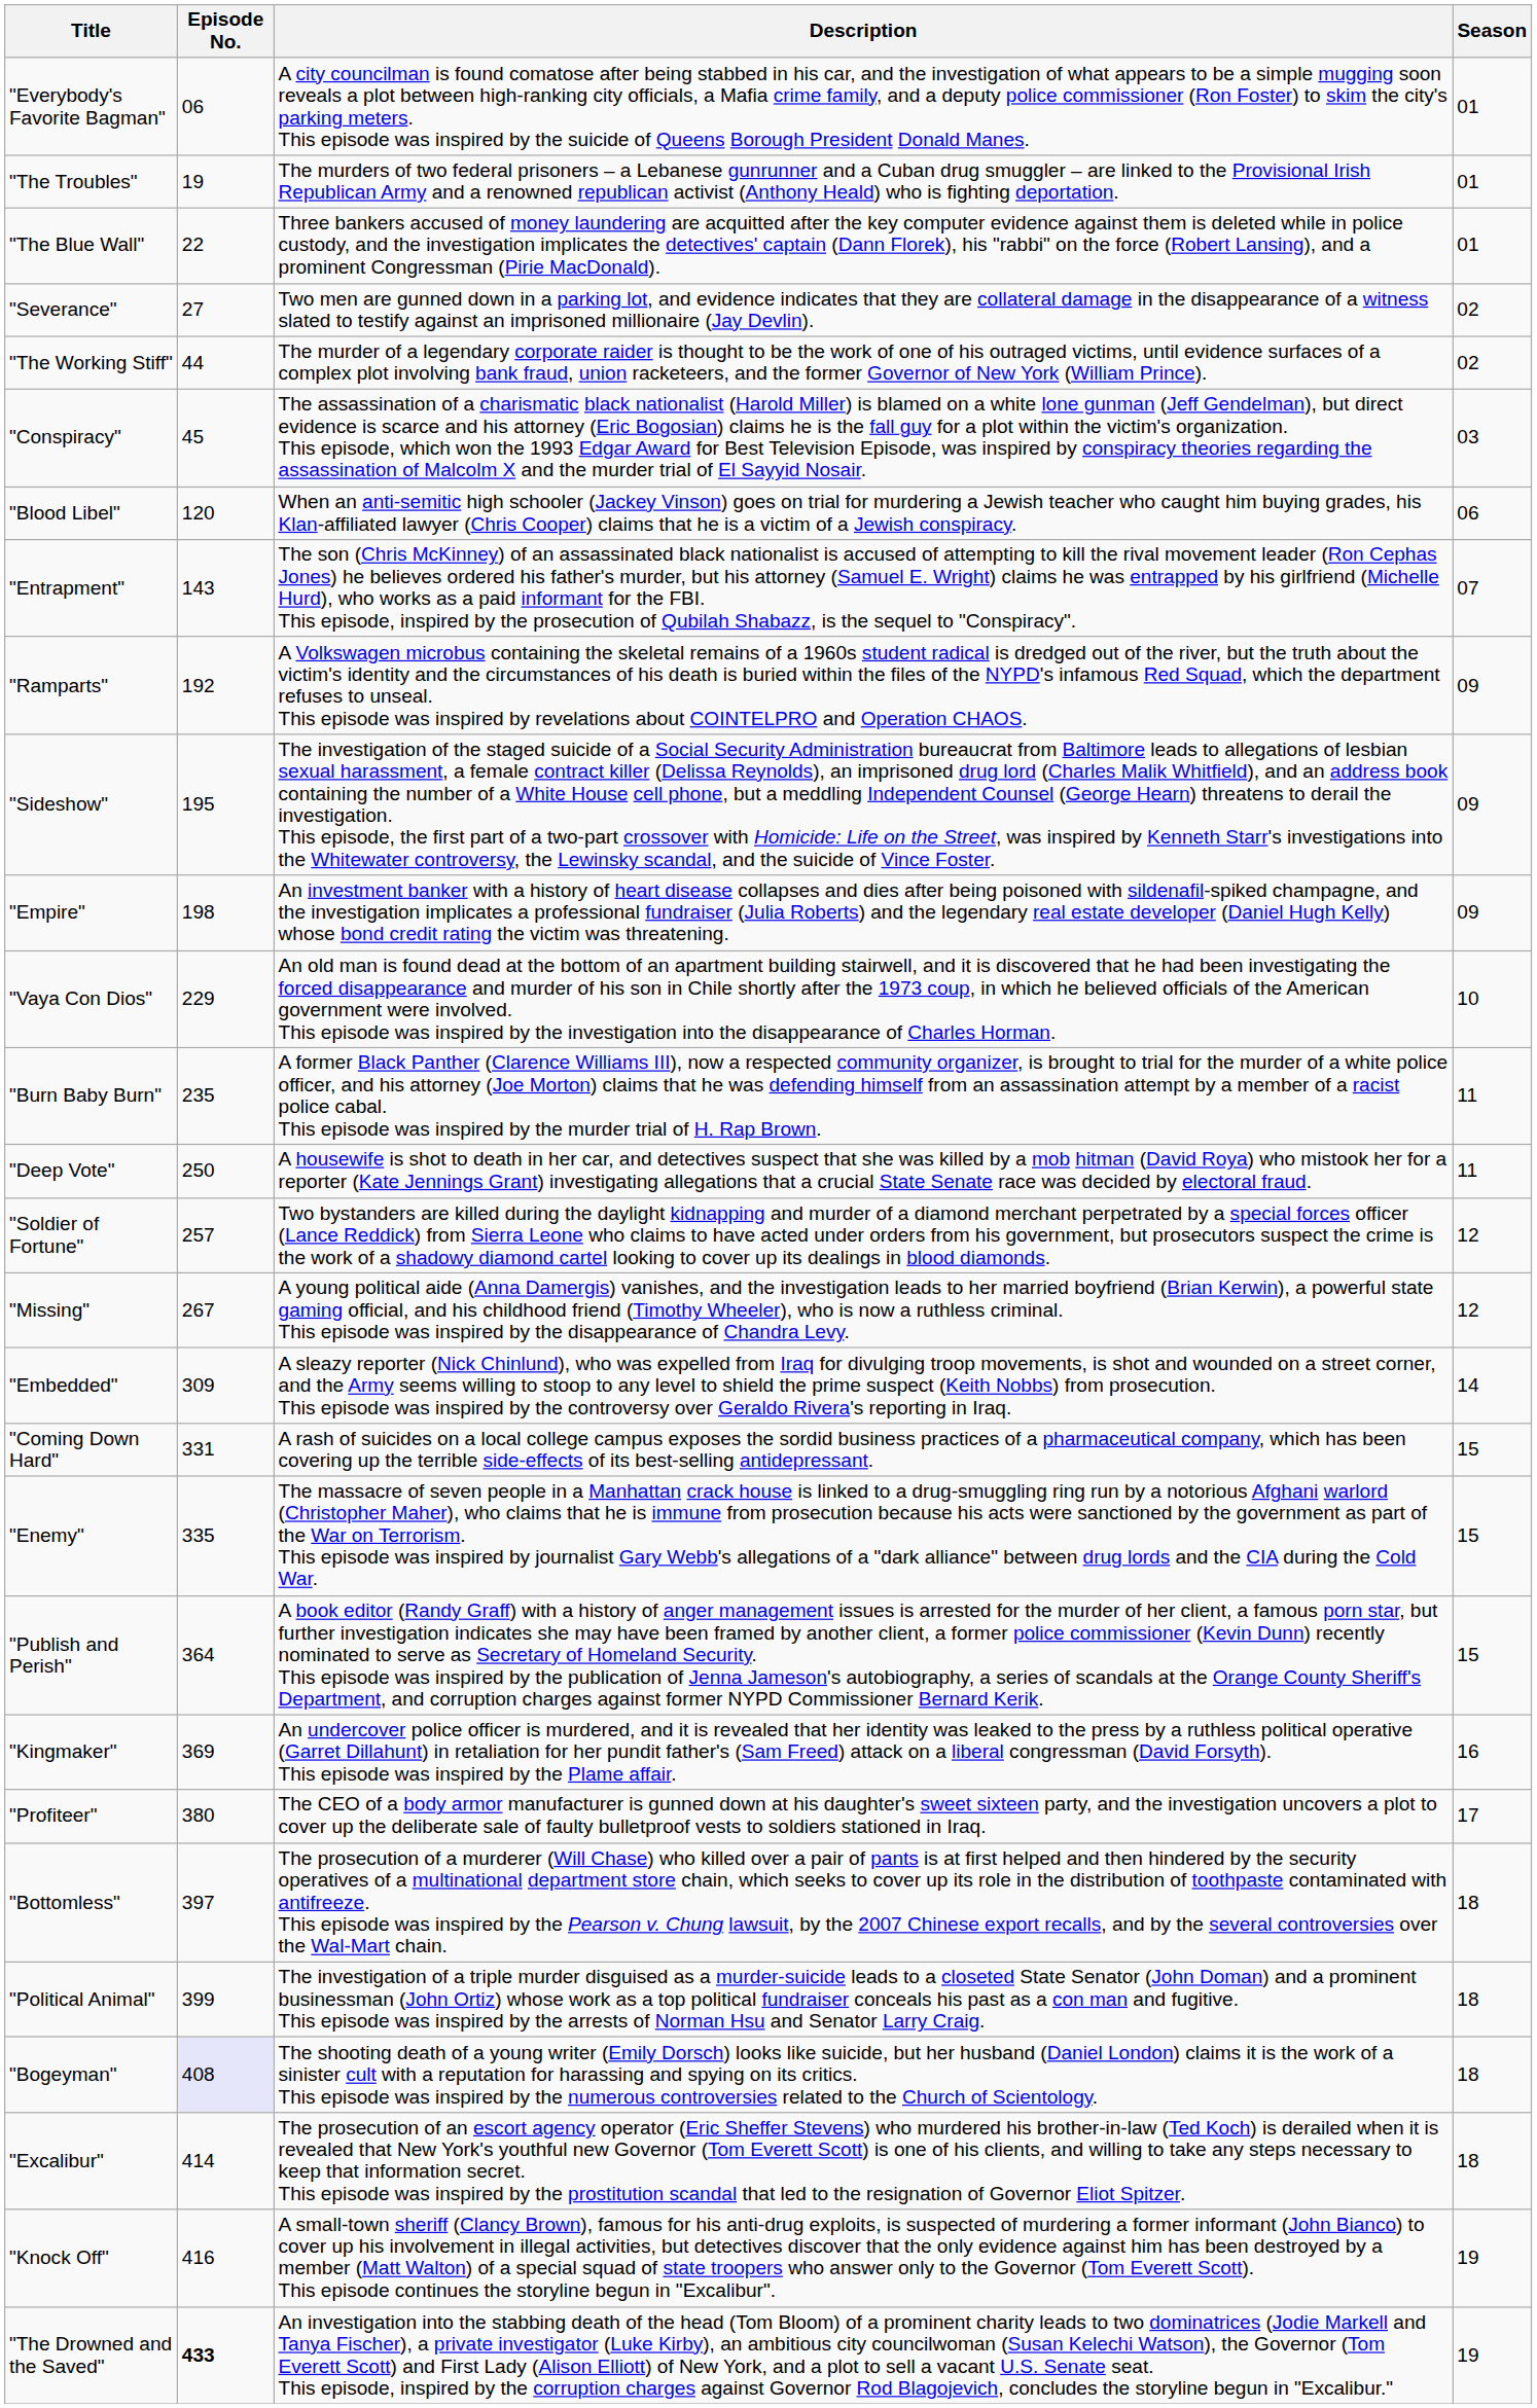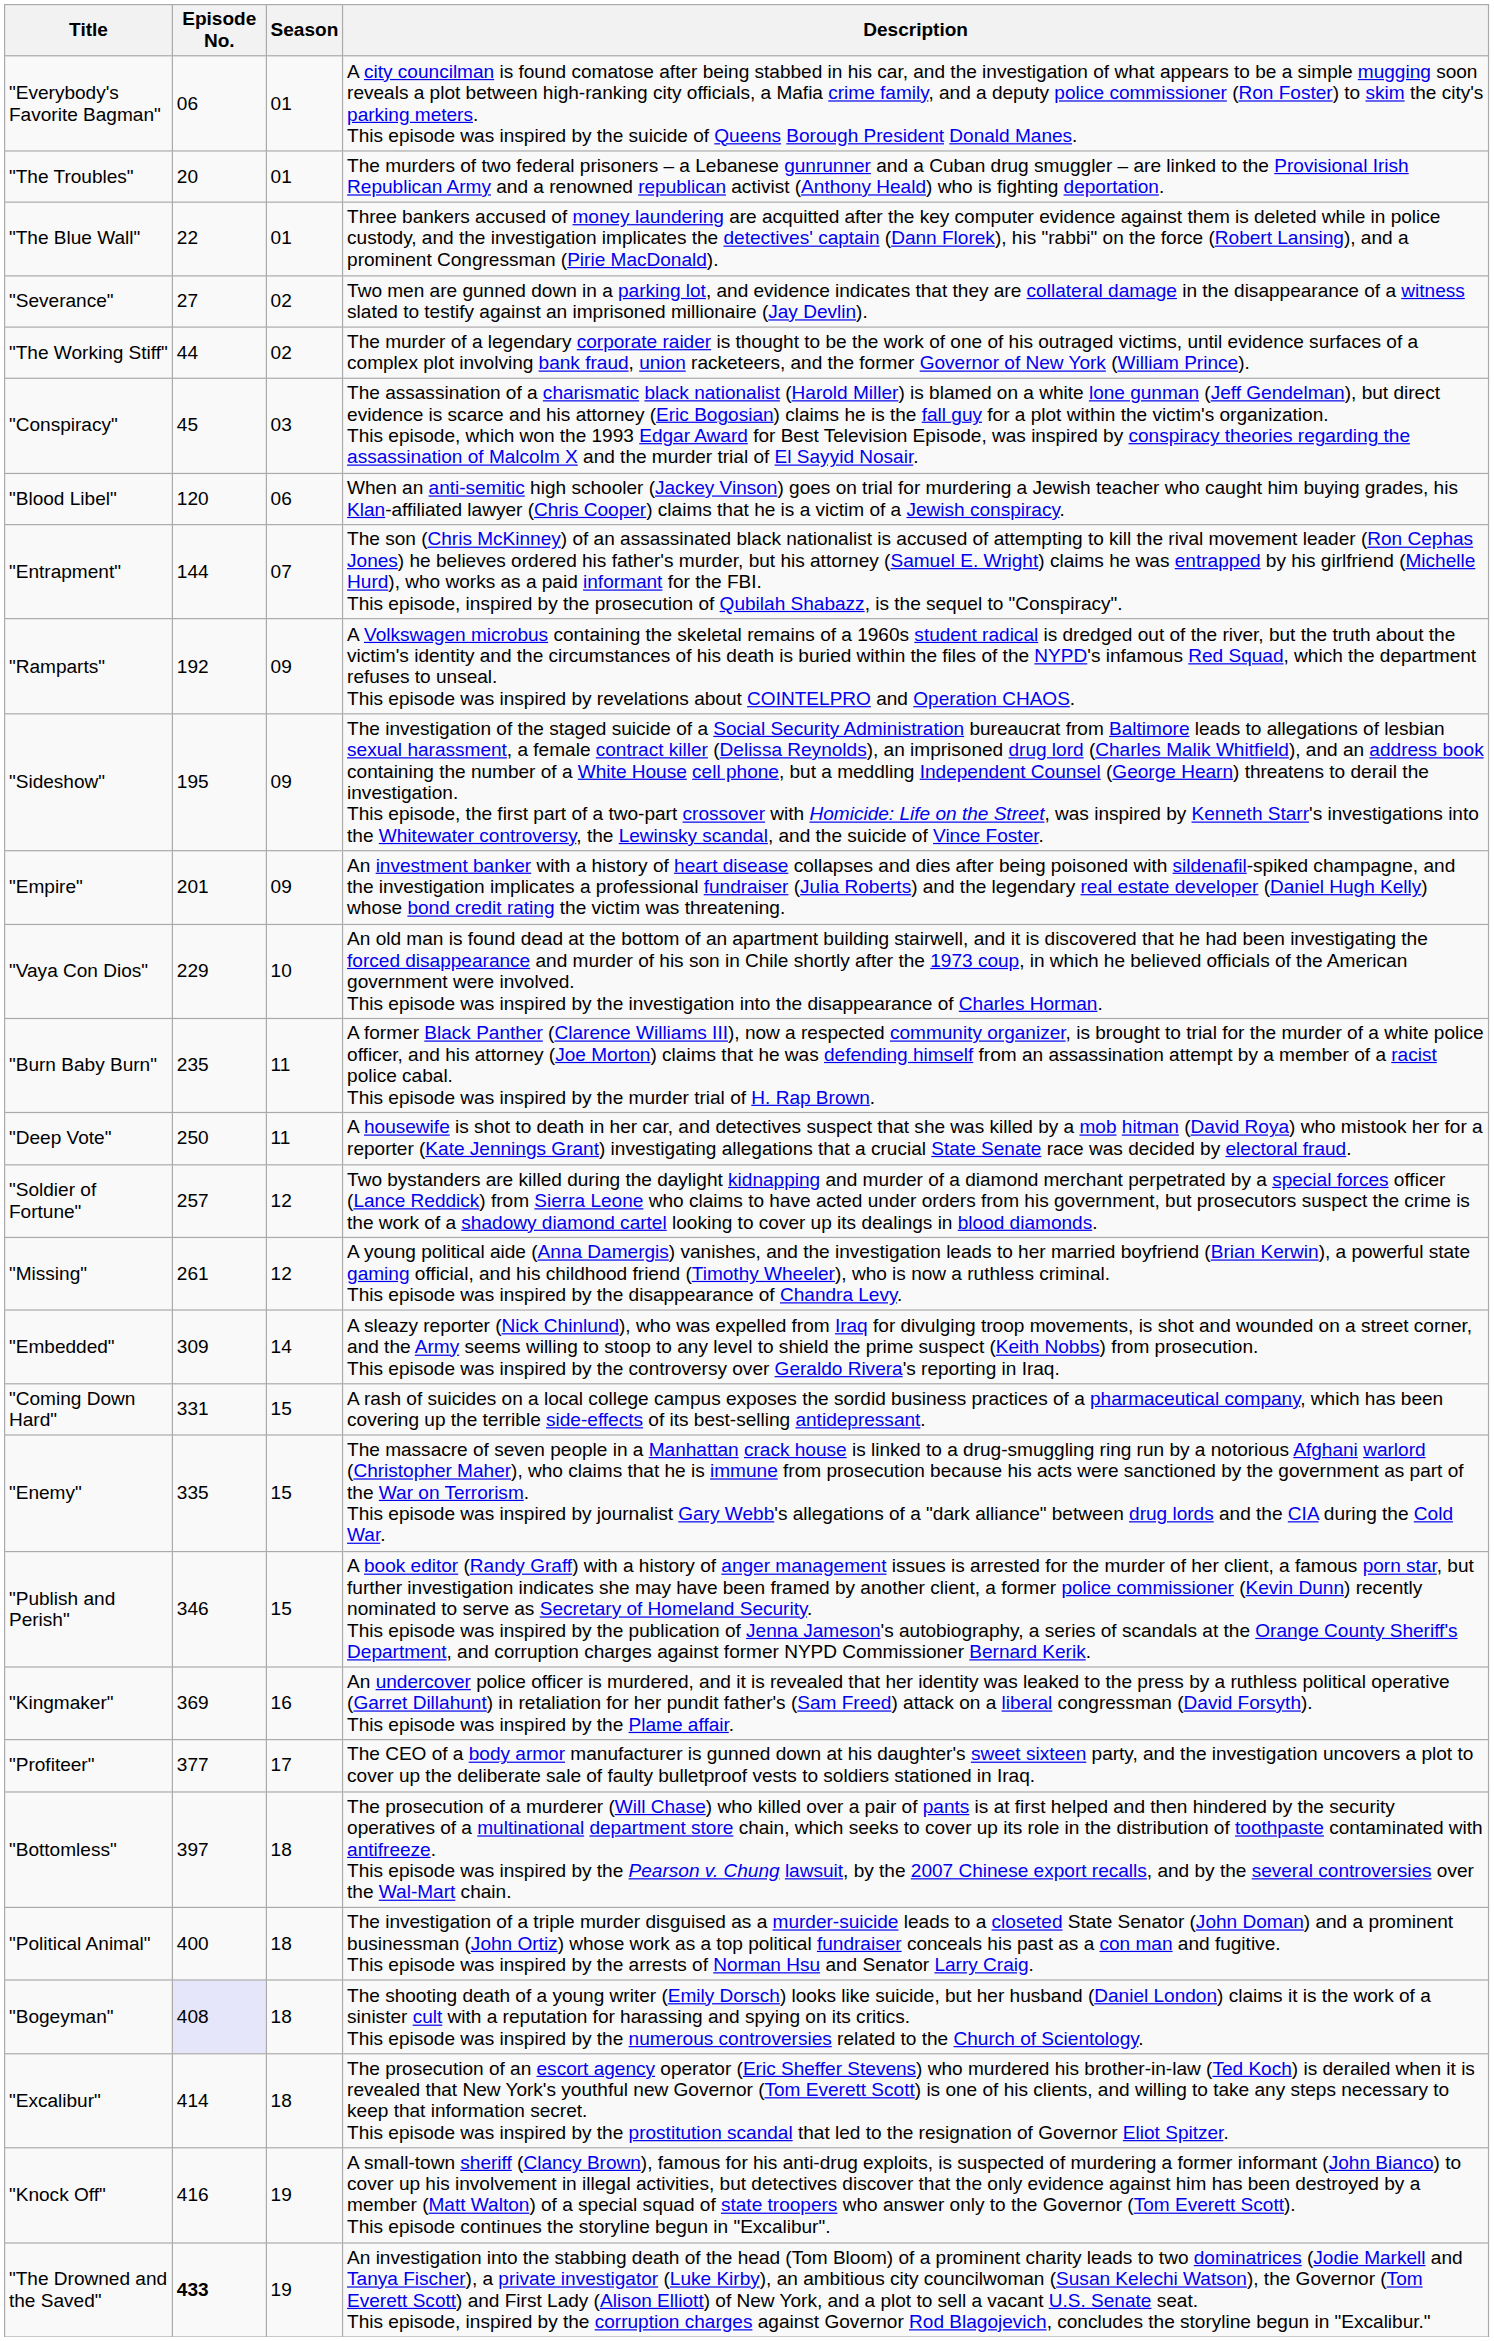columns swapped: Season <-> Description
"The Troubles" | Episode No.: 19 -> 20
"Entrapment" | Episode No.: 143 -> 144
"Empire" | Episode No.: 198 -> 201
"Missing" | Episode No.: 267 -> 261
"Publish and Perish" | Episode No.: 364 -> 346
"Profiteer" | Episode No.: 380 -> 377
"Political Animal" | Episode No.: 399 -> 400
